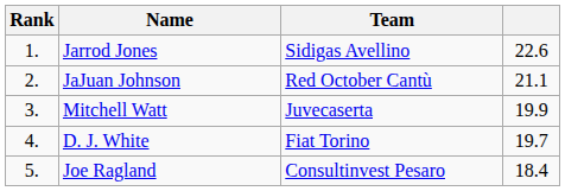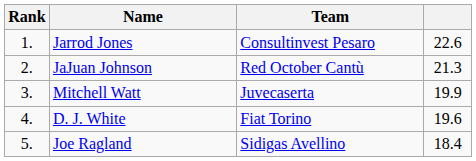Jarrod Jones | Team: Sidigas Avellino -> Consultinvest Pesaro
JaJuan Johnson | column 4: 21.1 -> 21.3
D. J. White | column 4: 19.7 -> 19.6
Joe Ragland | Team: Consultinvest Pesaro -> Sidigas Avellino
